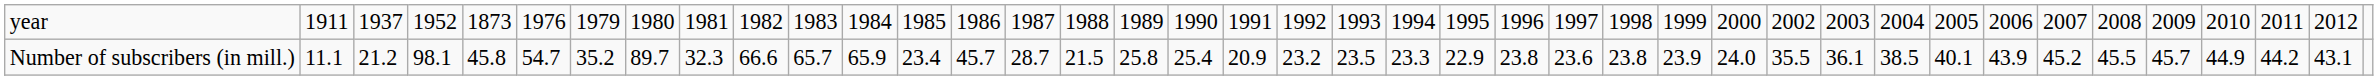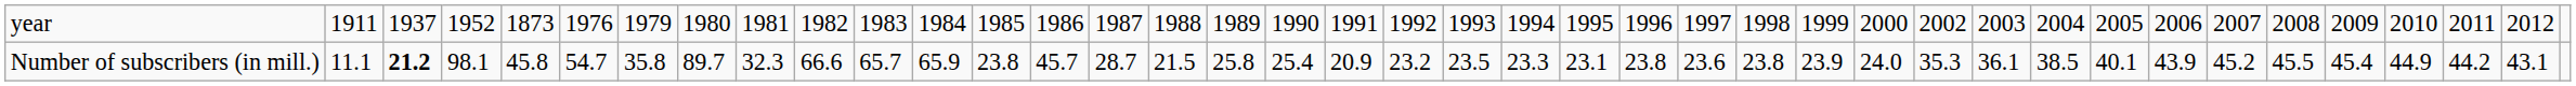Number of subscribers (in mill.) | column 3: normal -> bold
Number of subscribers (in mill.) | column 7: 35.2 -> 35.8
Number of subscribers (in mill.) | column 13: 23.4 -> 23.8
Number of subscribers (in mill.) | column 23: 22.9 -> 23.1
Number of subscribers (in mill.) | column 29: 35.5 -> 35.3
Number of subscribers (in mill.) | column 36: 45.7 -> 45.4
